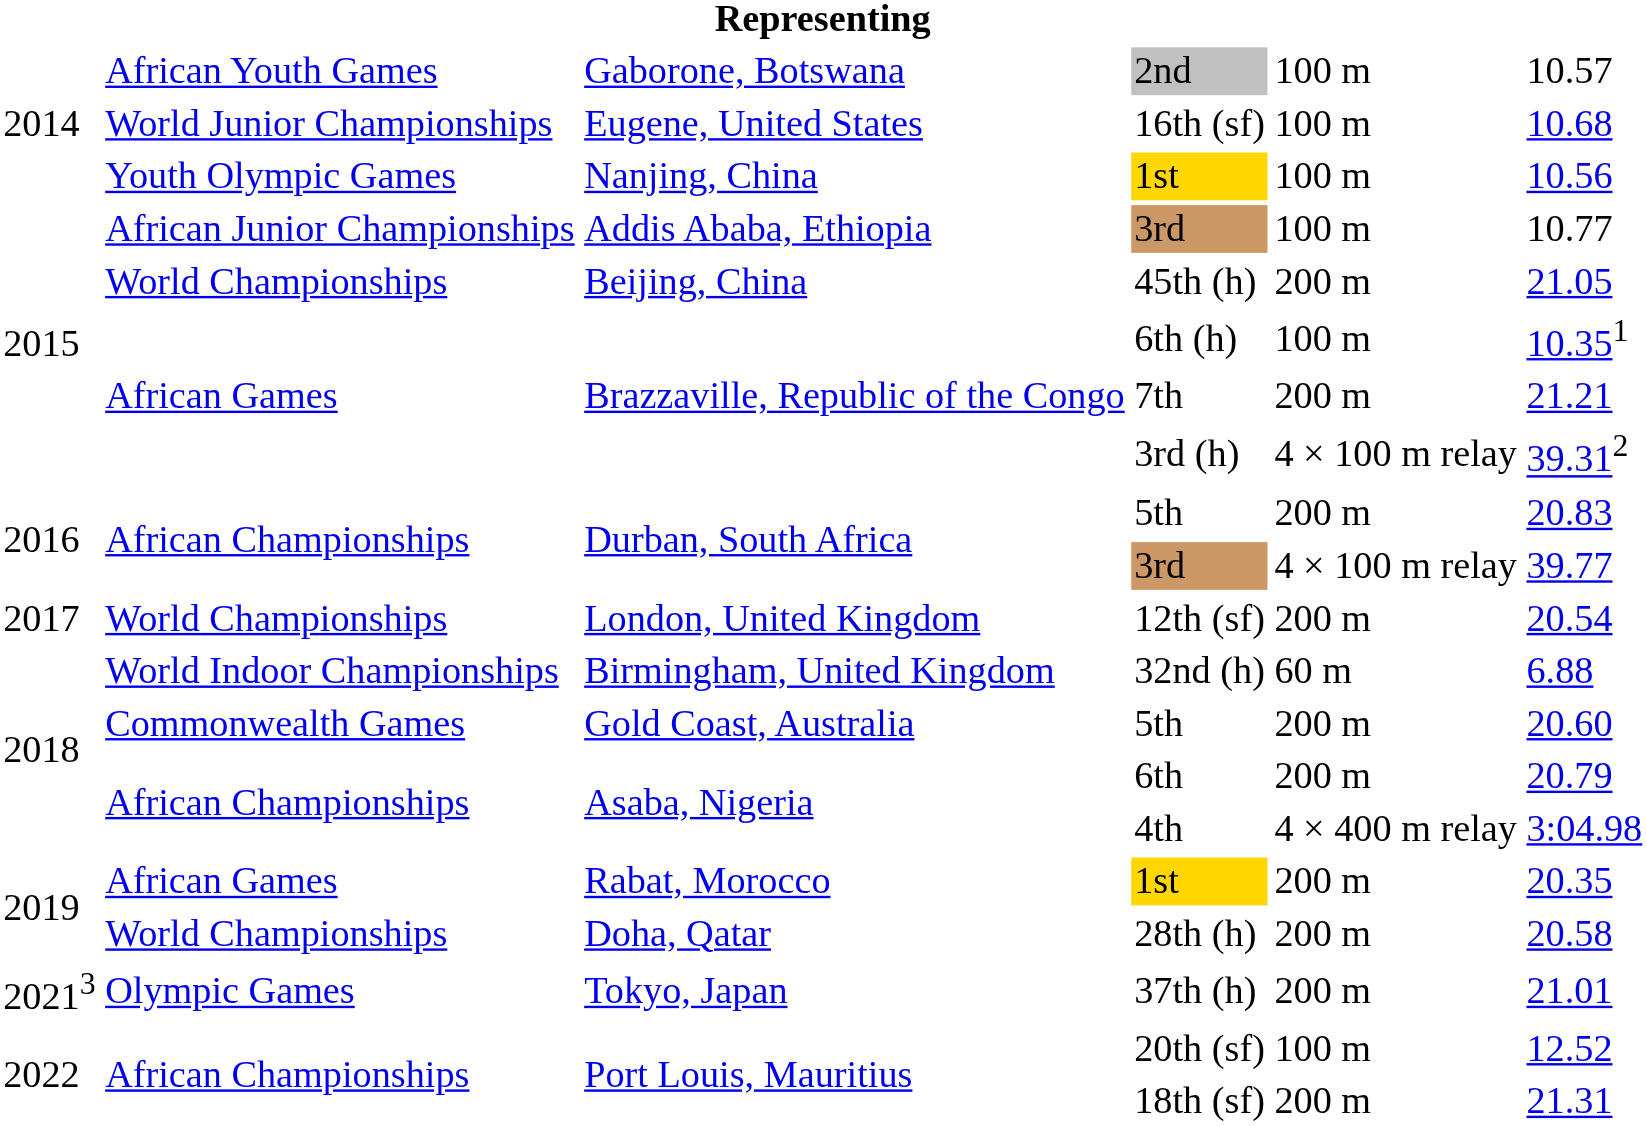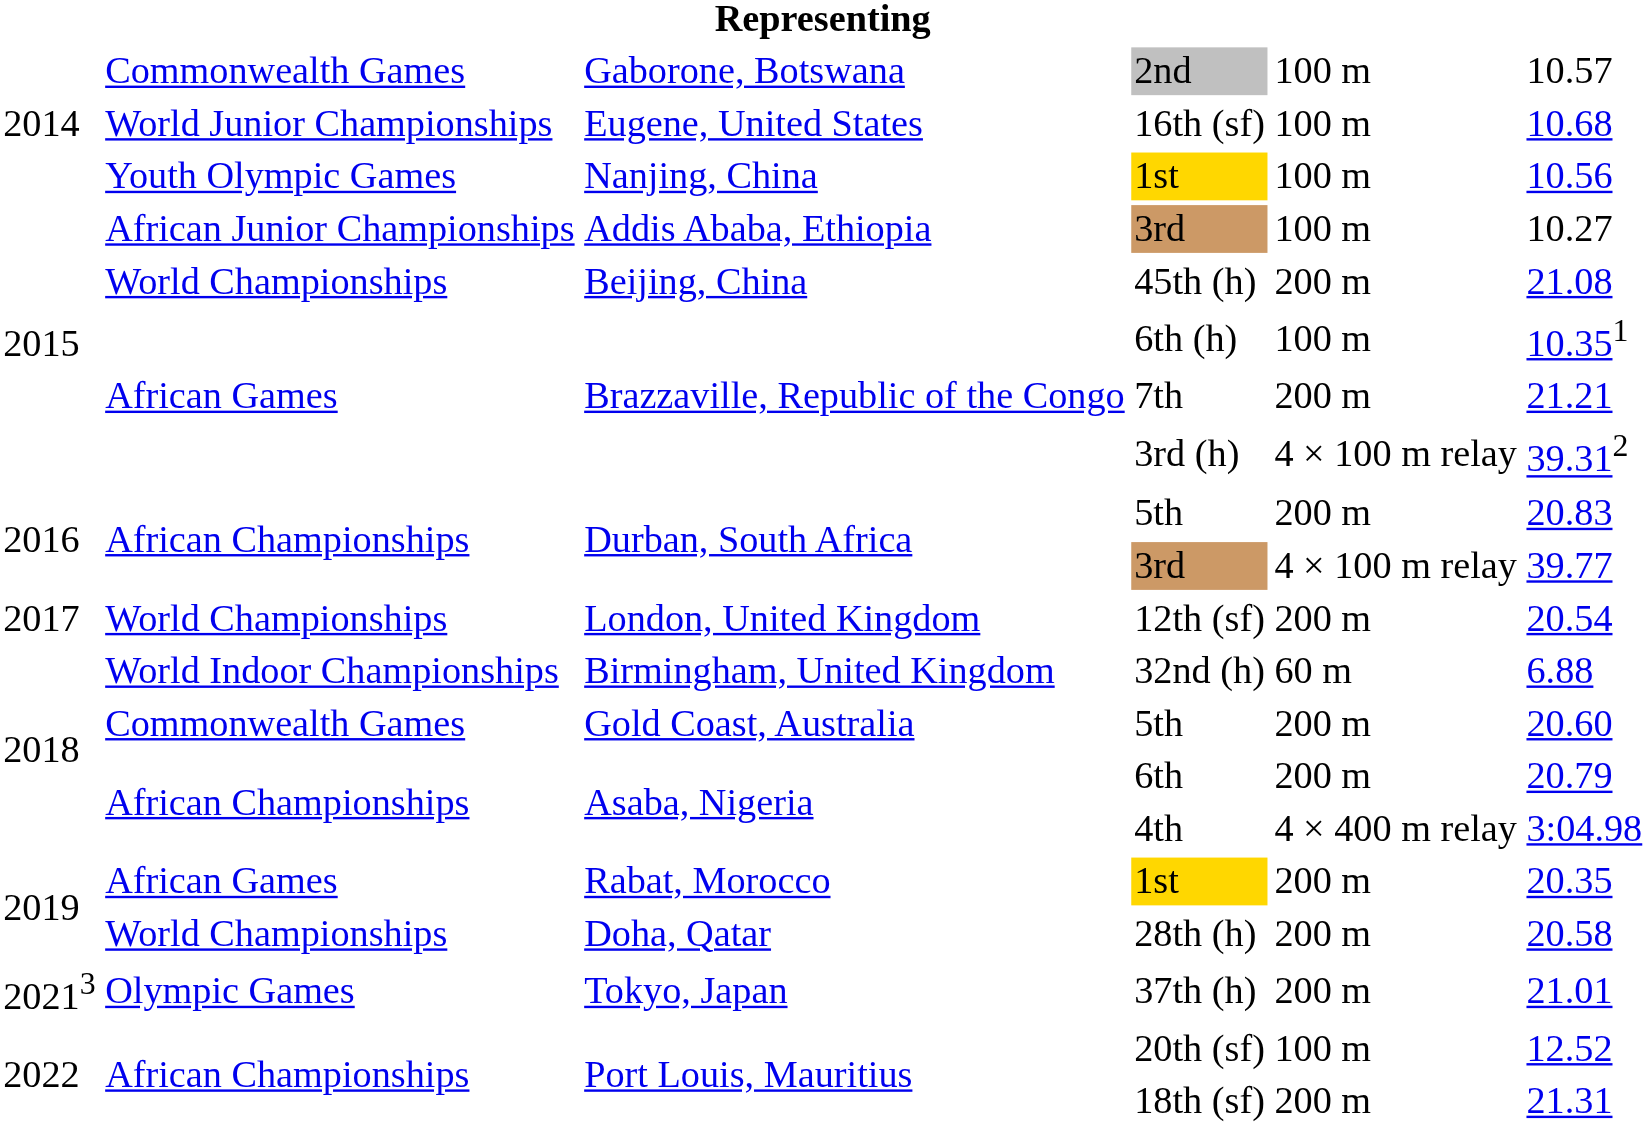2nd | column 2: African Youth Games -> Commonwealth Games
Addis Ababa, Ethiopia / 3rd | column 6: 10.77 -> 10.27
45th (h) | column 6: 21.05 -> 21.08
